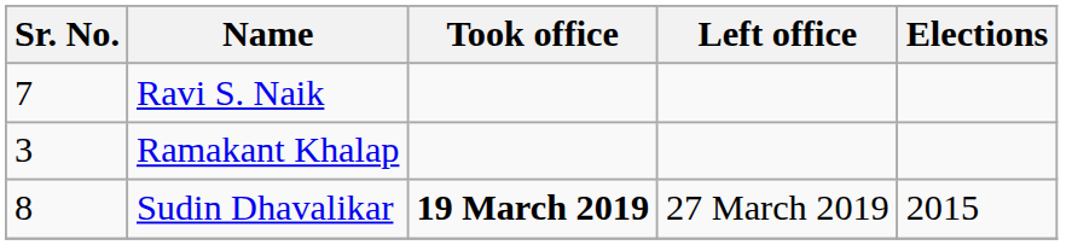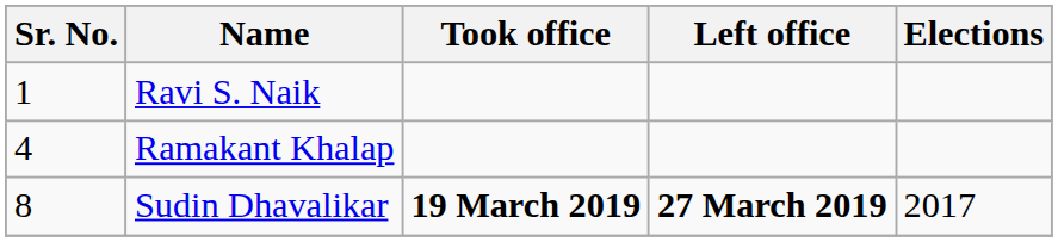Ravi S. Naik | Sr. No.: 7 -> 1
Ramakant Khalap | Sr. No.: 3 -> 4
Sudin Dhavalikar | Left office: normal -> bold
Sudin Dhavalikar | Elections: 2015 -> 2017
